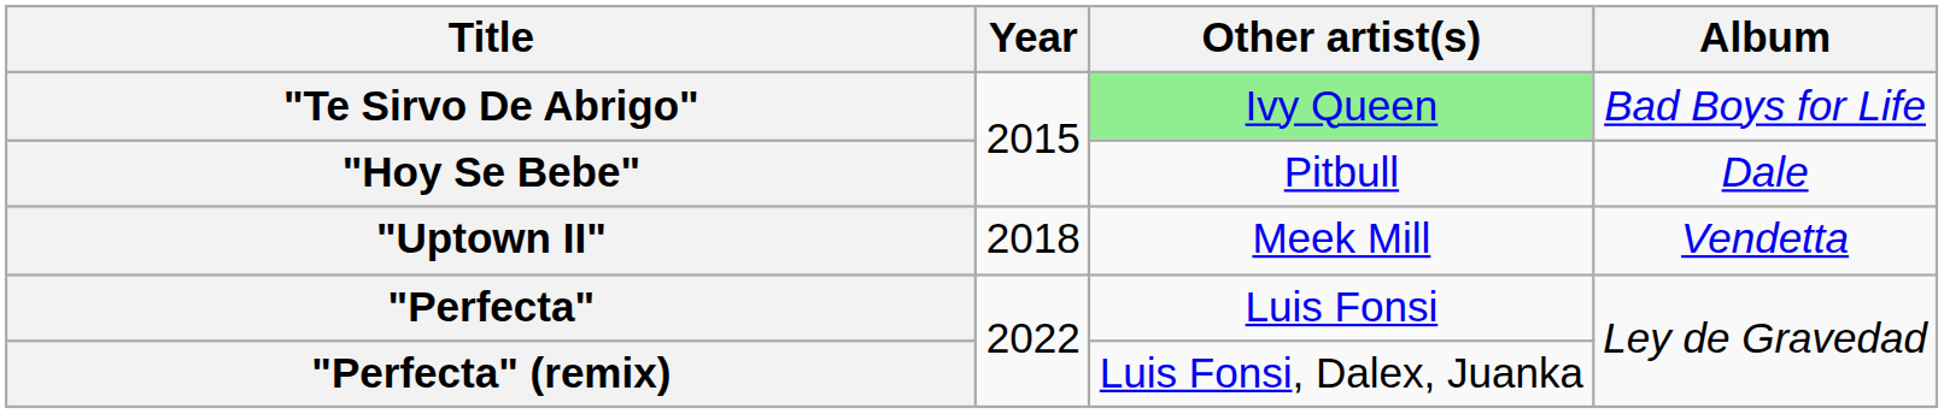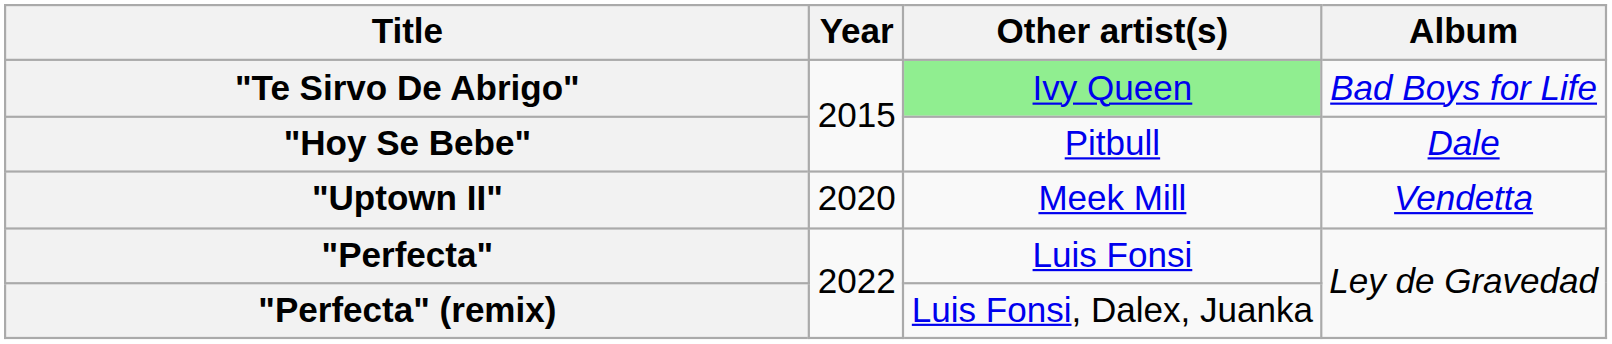"Uptown II" | Year: 2018 -> 2020
